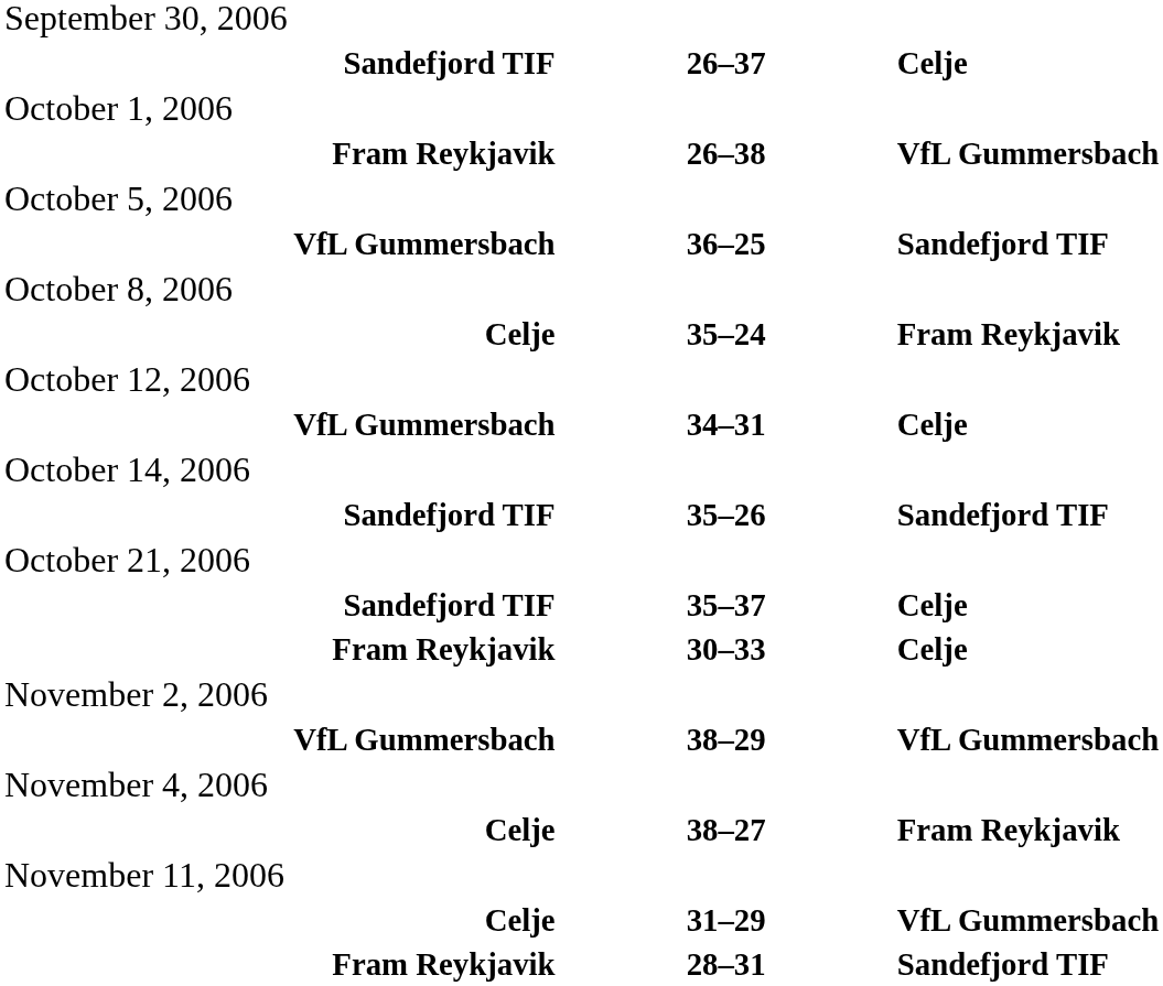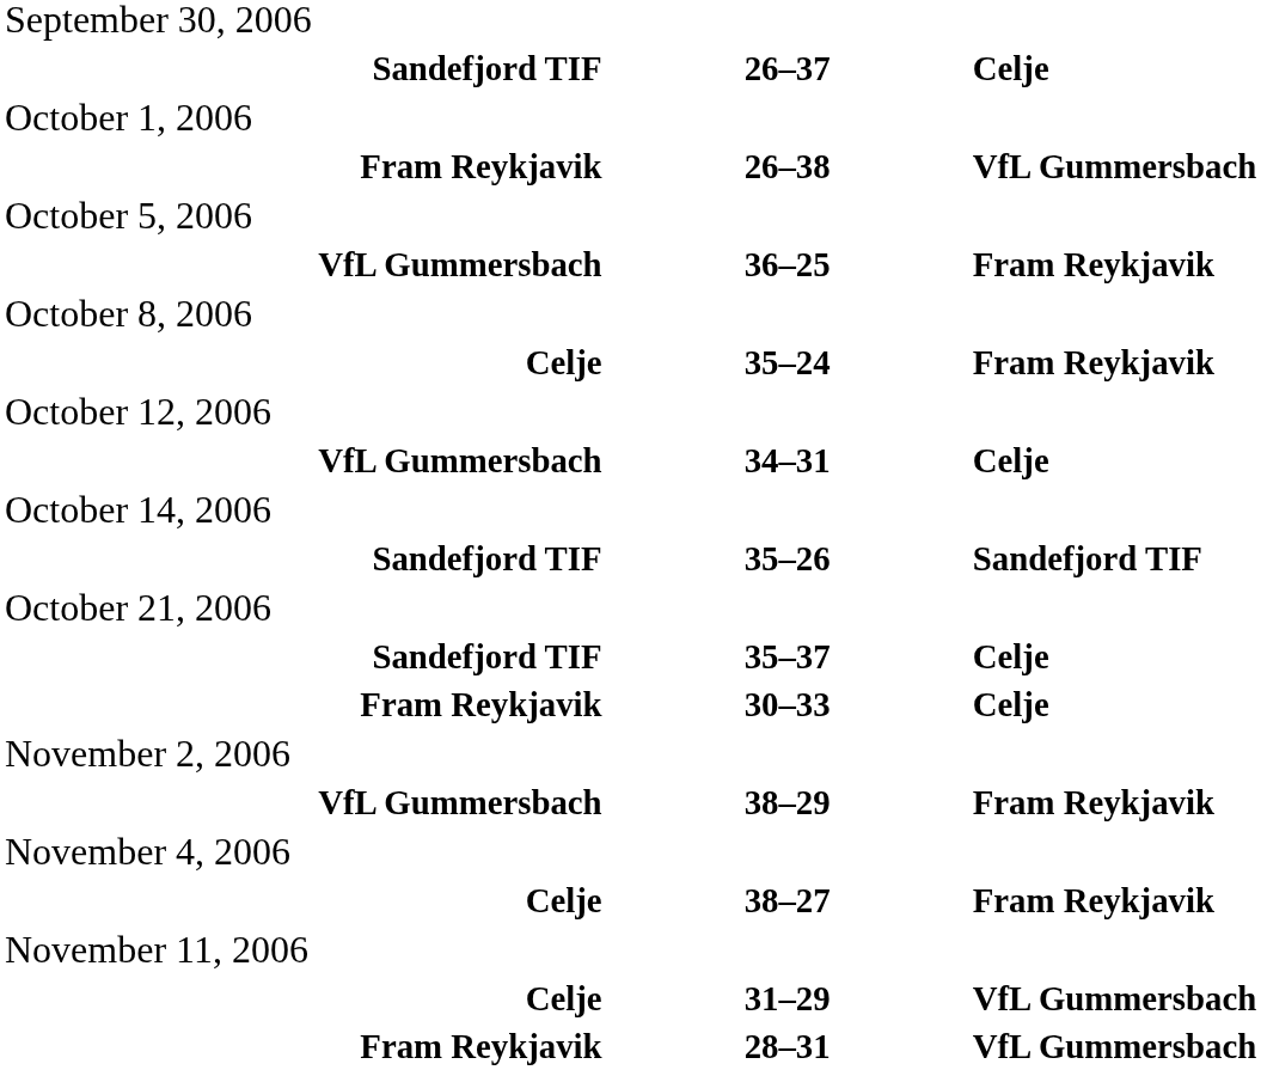VfL Gummersbach / 36–25 | column 3: Sandefjord TIF -> Fram Reykjavik
VfL Gummersbach / 38–29 | column 3: VfL Gummersbach -> Fram Reykjavik
Fram Reykjavik / 28–31 | column 3: Sandefjord TIF -> VfL Gummersbach
